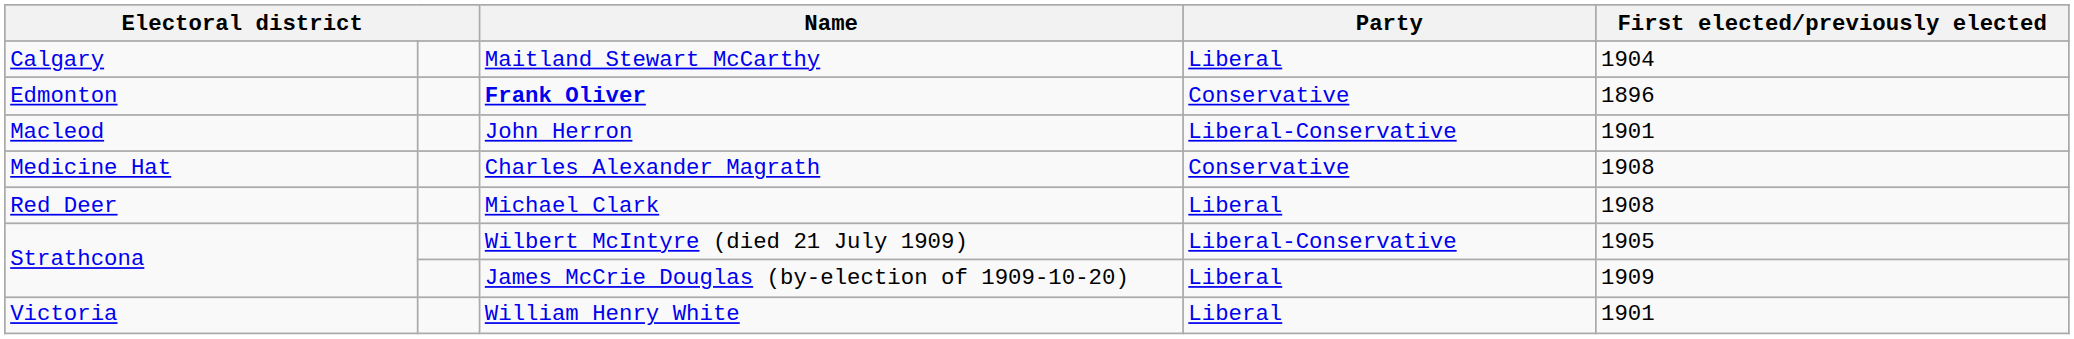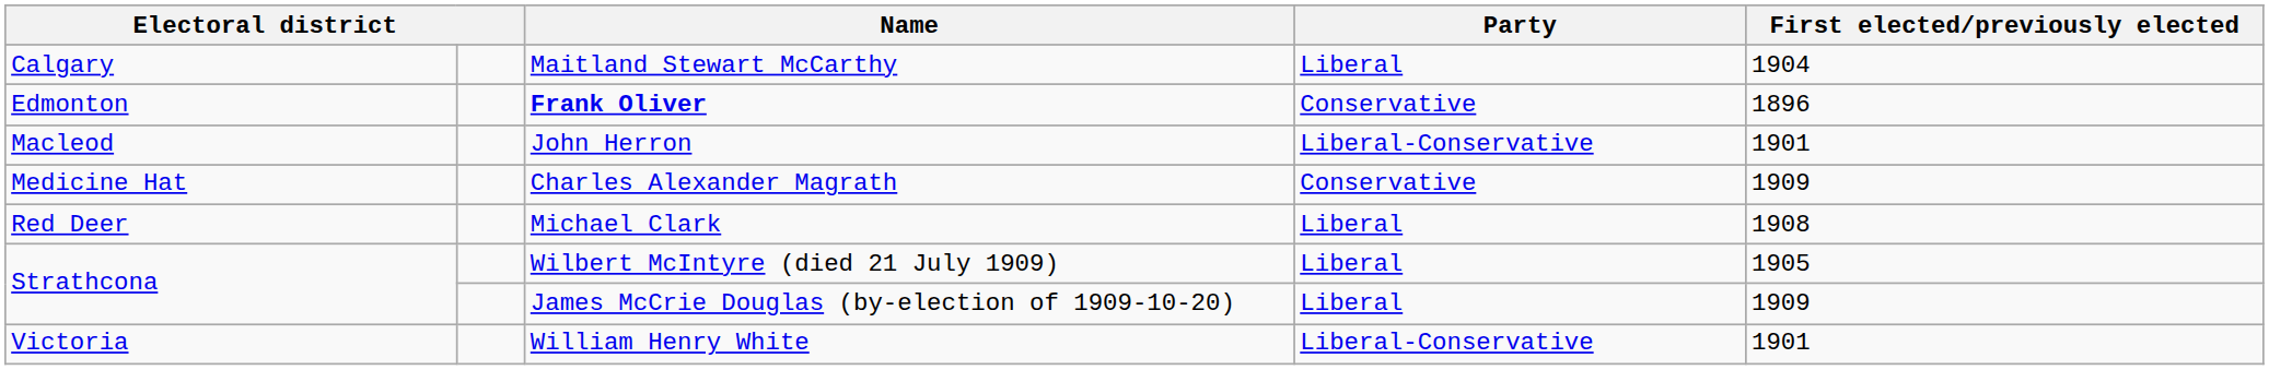Charles Alexander Magrath | First elected/previously elected: 1908 -> 1909
Wilbert McIntyre (died 21 July 1909) | Party: Liberal-Conservative -> Liberal
William Henry White | Party: Liberal -> Liberal-Conservative
